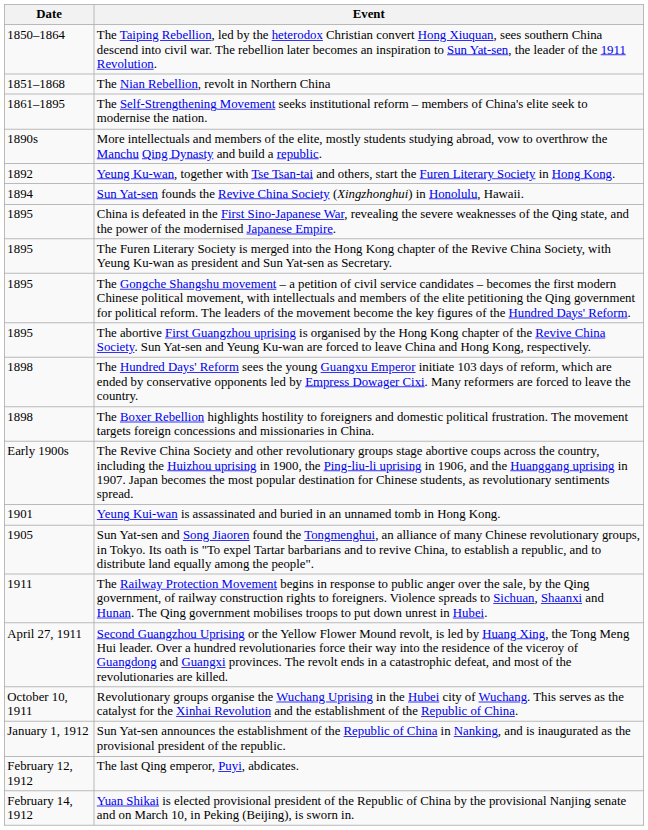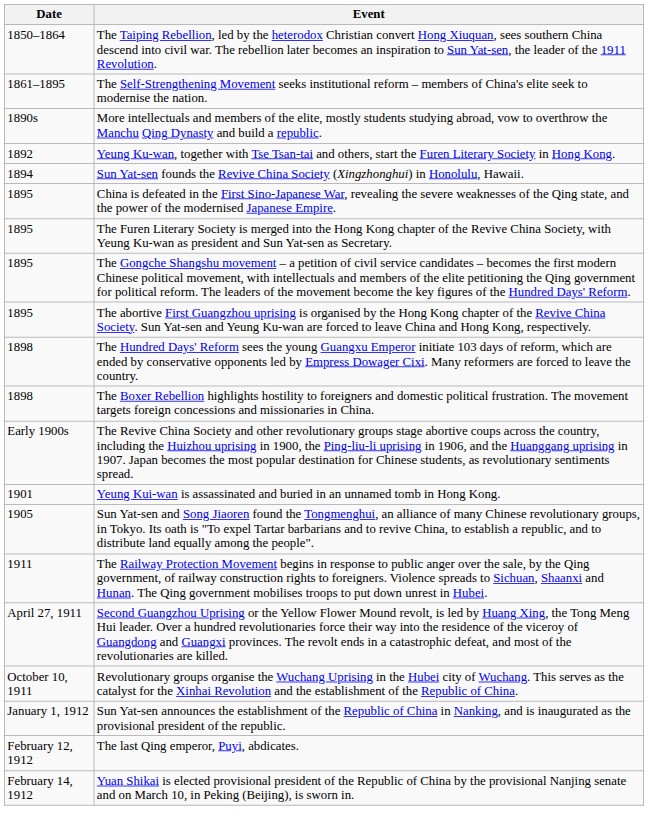- row: 1851–1868 | The Nian Rebellion, revolt in Northern China
